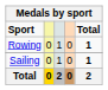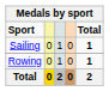rows swapped: Rowing <-> Sailing
